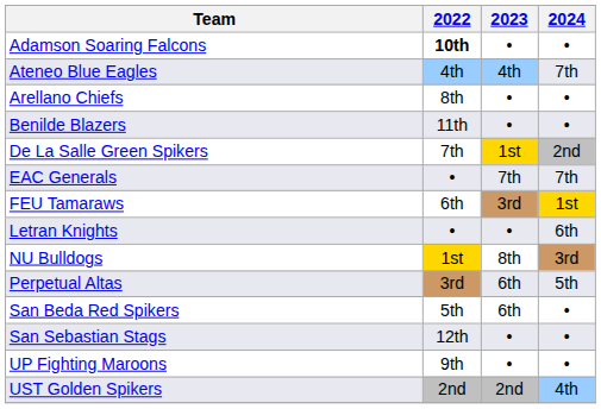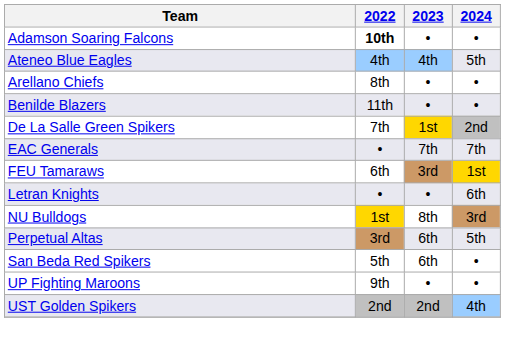Ateneo Blue Eagles | 2024: 7th -> 5th
- row: San Sebastian Stags | 12th | • | •
